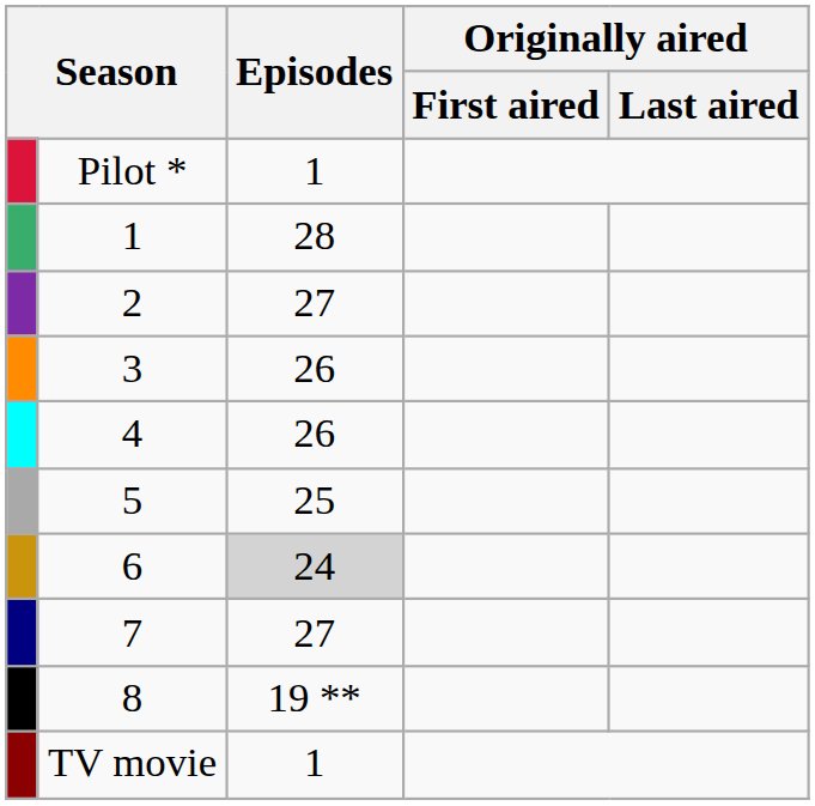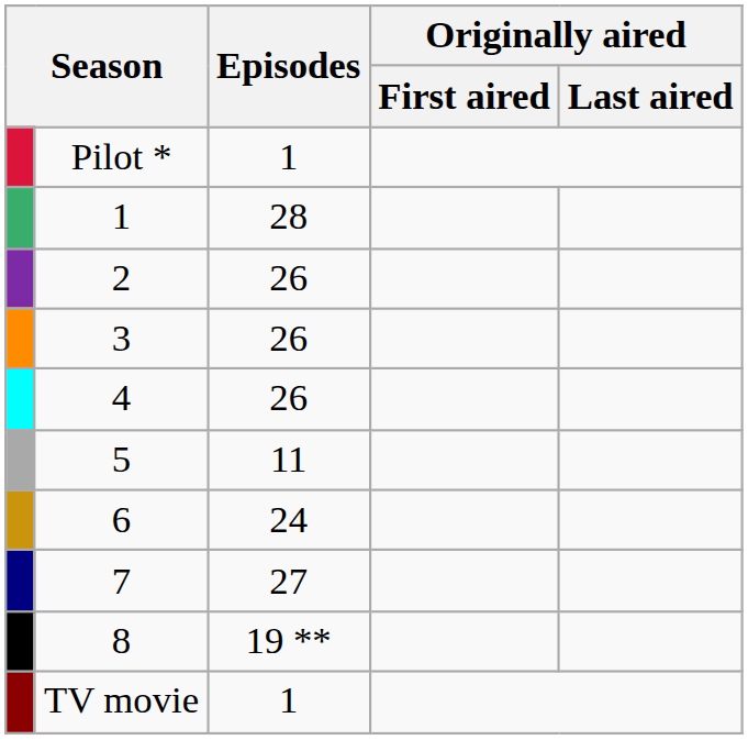2 | Episodes: 27 -> 26
5 | Episodes: 25 -> 11
6 | Episodes: lightgrey background -> no background
